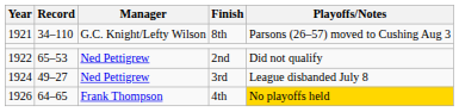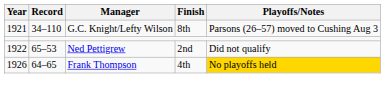- row: 1924 | 49–27 | Ned Pettigrew | 3rd | League disbanded July 8
